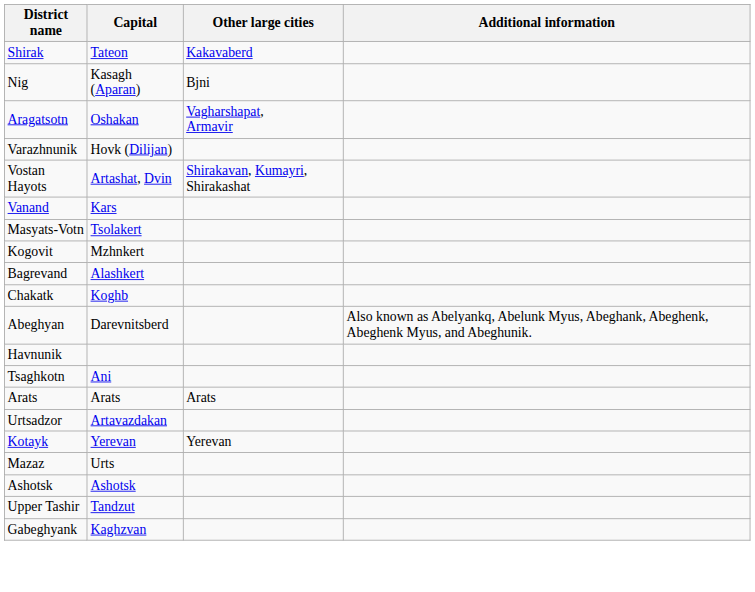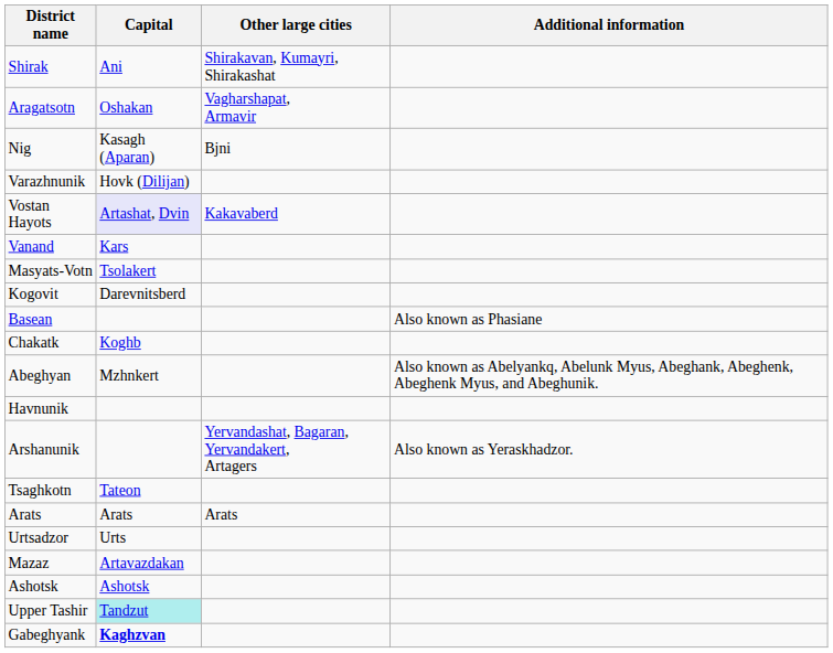Shirak | Capital: Tateon -> Ani
Shirak | Other large cities: Kakavaberd -> Shirakavan, Kumayri, Shirakashat
rows swapped: Aragatsotn <-> Nig
Vostan Hayots | Capital: no background -> lavender background
Vostan Hayots | Other large cities: Shirakavan, Kumayri, Shirakashat -> Kakavaberd
Kogovit | Capital: Mzhnkert -> Darevnitsberd
+ row: Basean | Also known as Phasiane
- row: Bagrevand | Alashkert
Abeghyan | Capital: Darevnitsberd -> Mzhnkert
+ row: Arshanunik | Yervandashat, Bagaran, Yervandakert, Artagers | Also known as Yeraskhadzor.
Tsaghkotn | Capital: Ani -> Tateon
Urtsadzor | Capital: Artavazdakan -> Urts
- row: Kotayk | Yerevan | Yerevan
Mazaz | Capital: Urts -> Artavazdakan
Upper Tashir | Capital: no background -> paleturquoise background
Gabeghyank | Capital: normal -> bold
